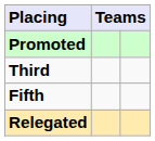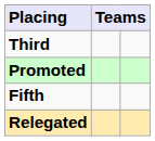rows swapped: Promoted <-> Third
